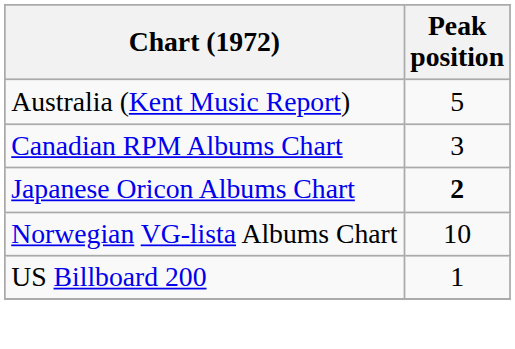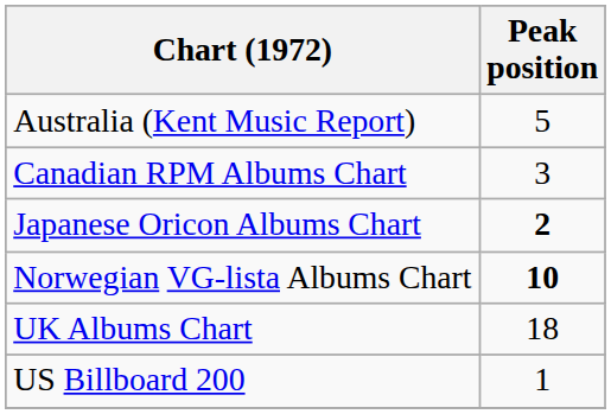Norwegian VG-lista Albums Chart | Peak position: normal -> bold
+ row: UK Albums Chart | 18
